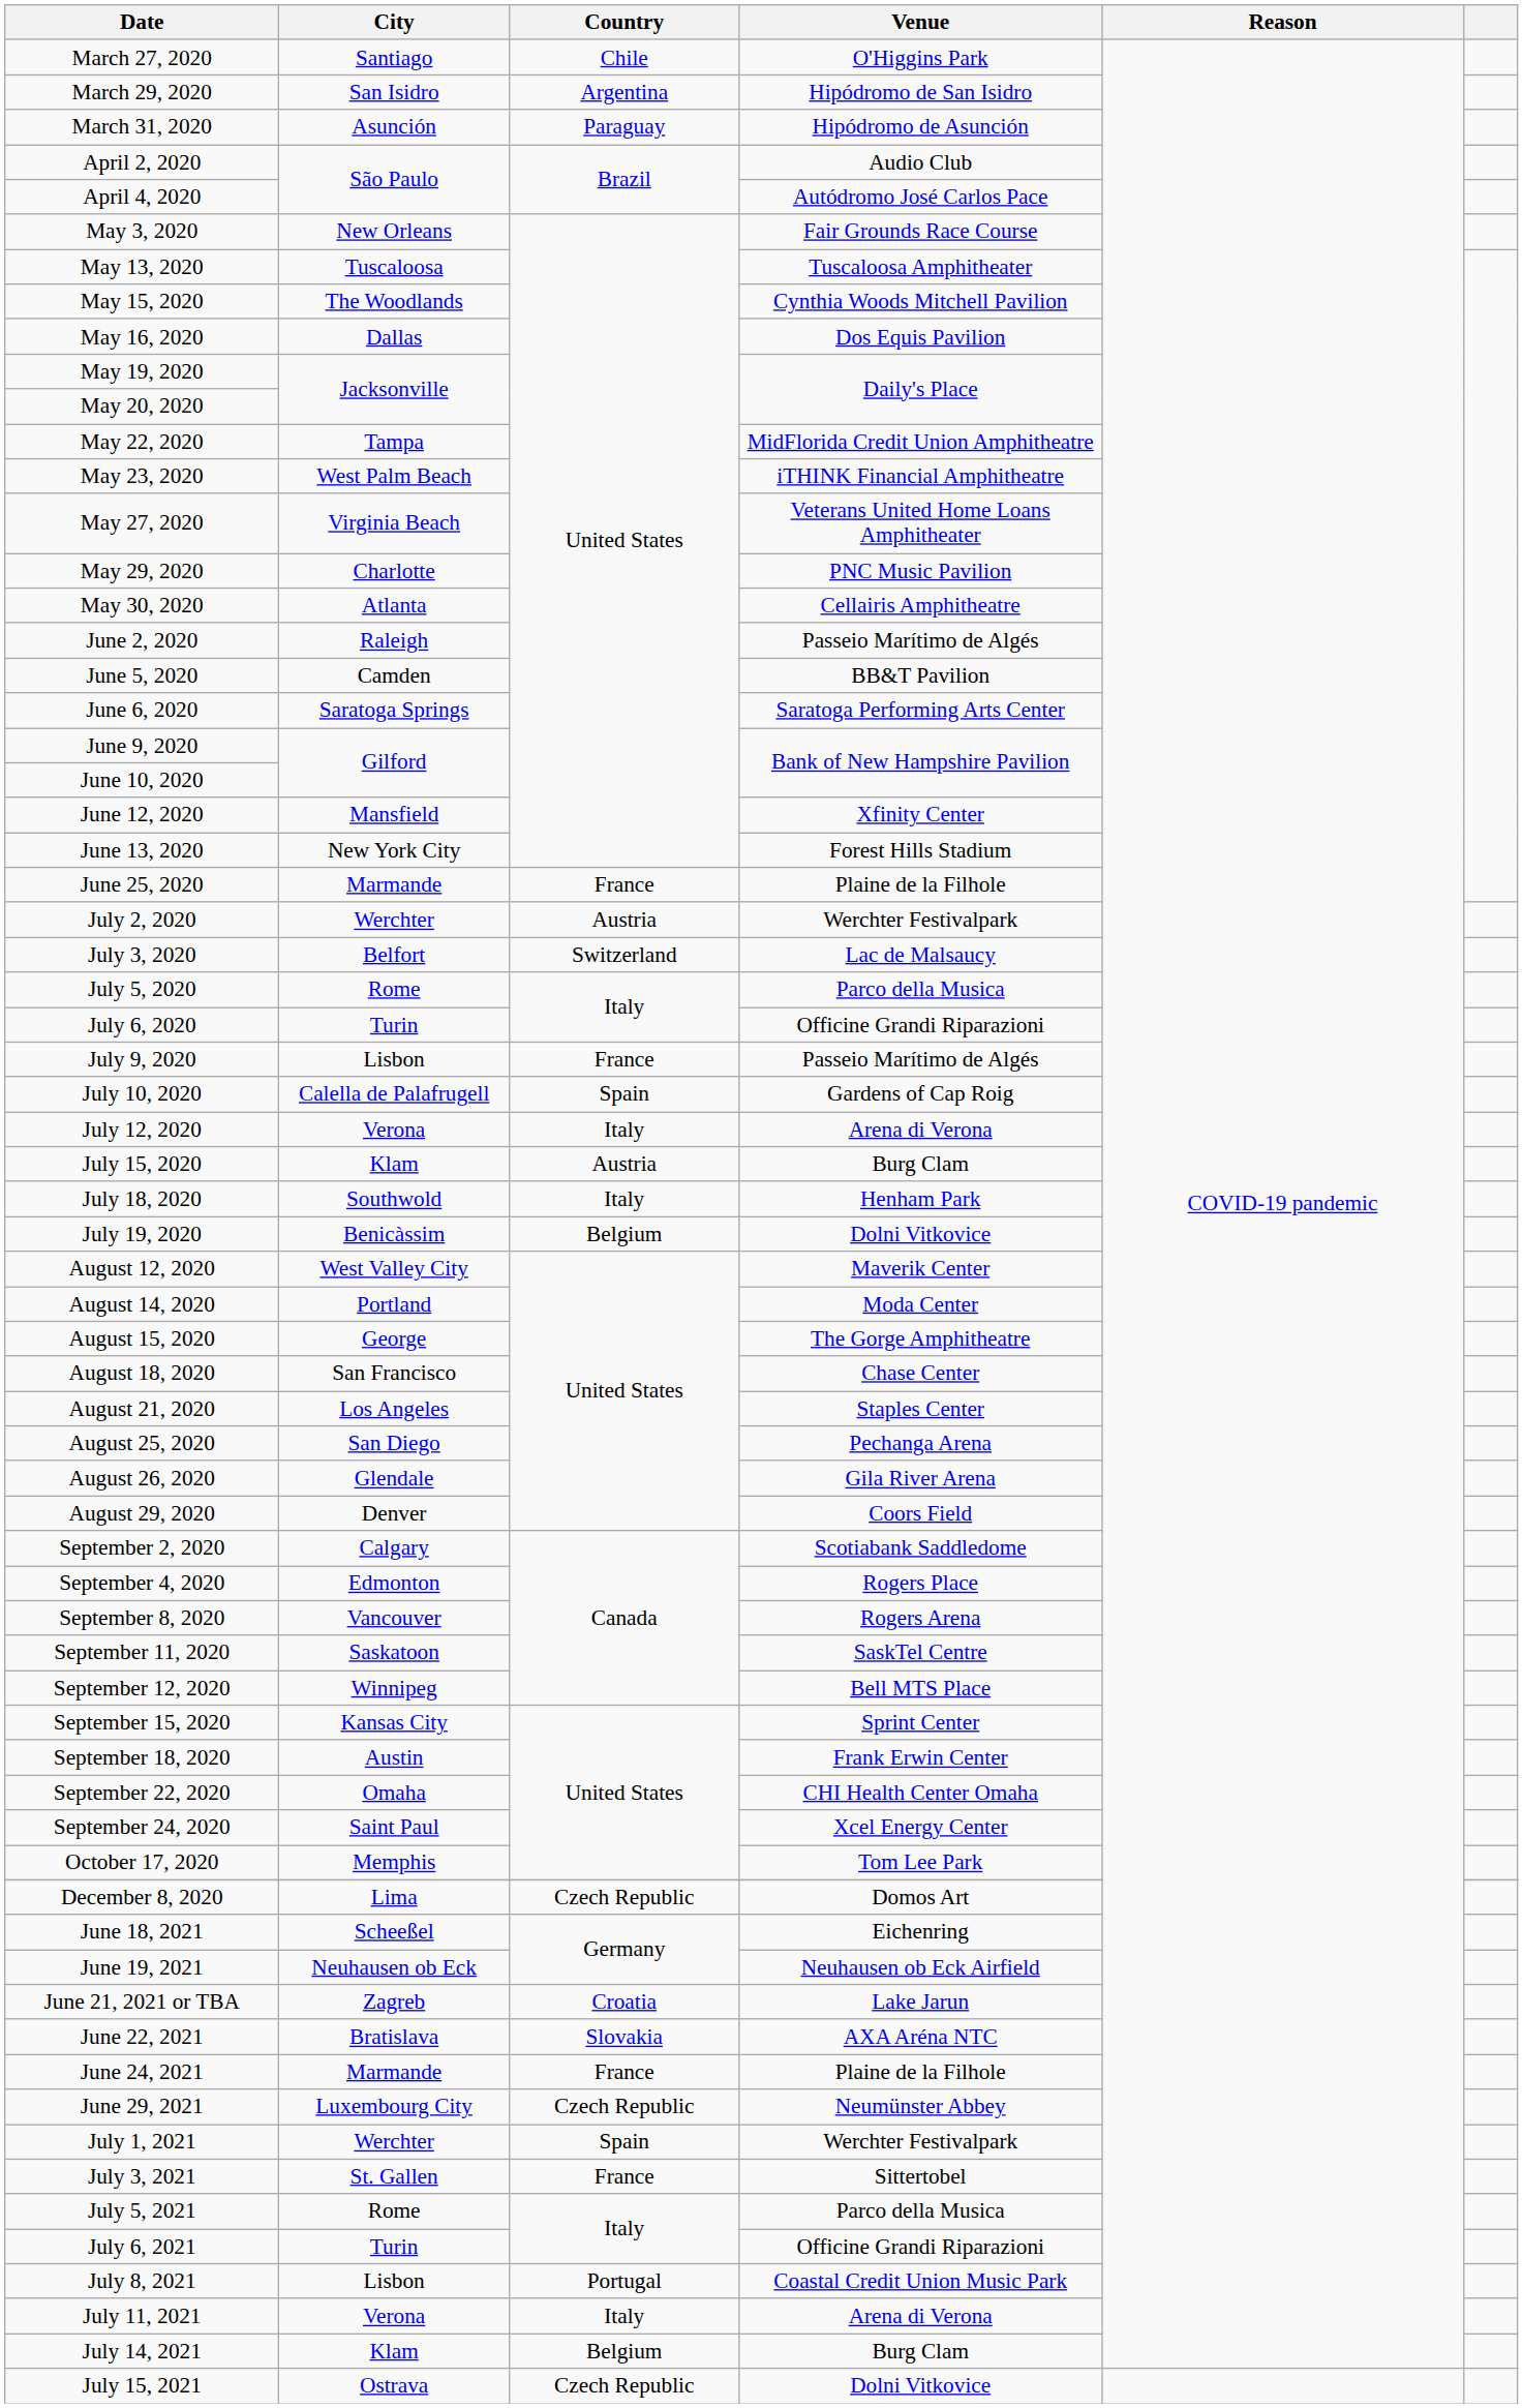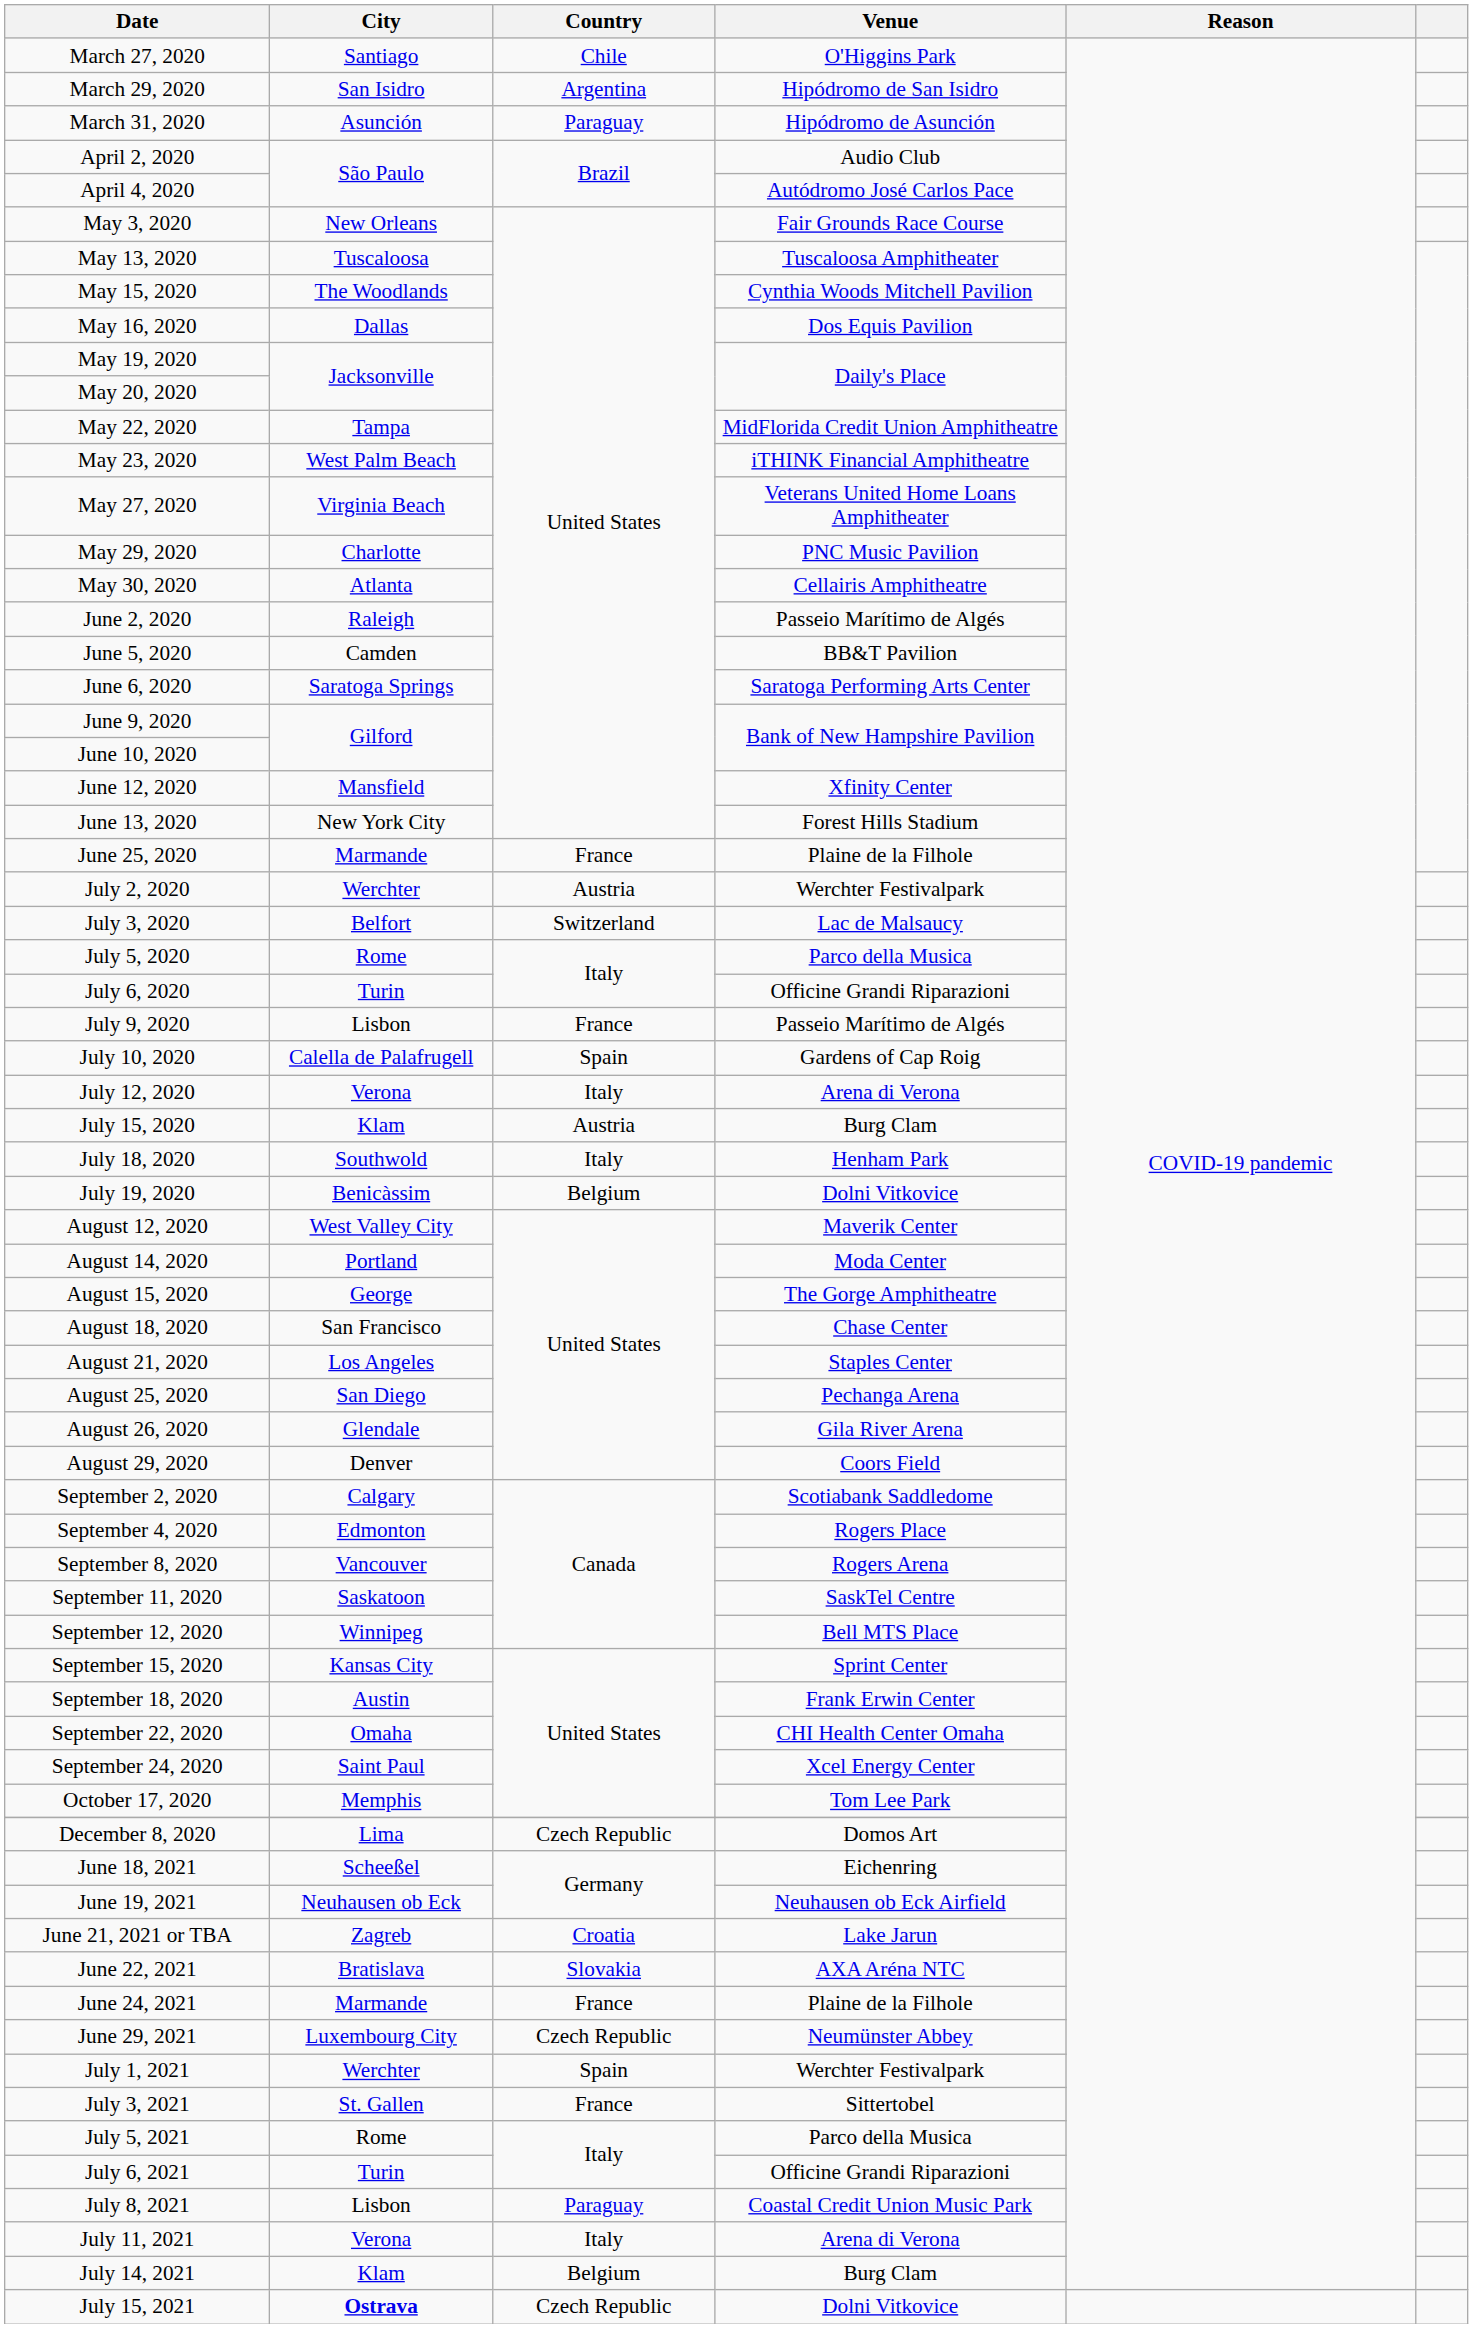July 8, 2021 | Country: Portugal -> Paraguay
July 15, 2021 | City: normal -> bold
